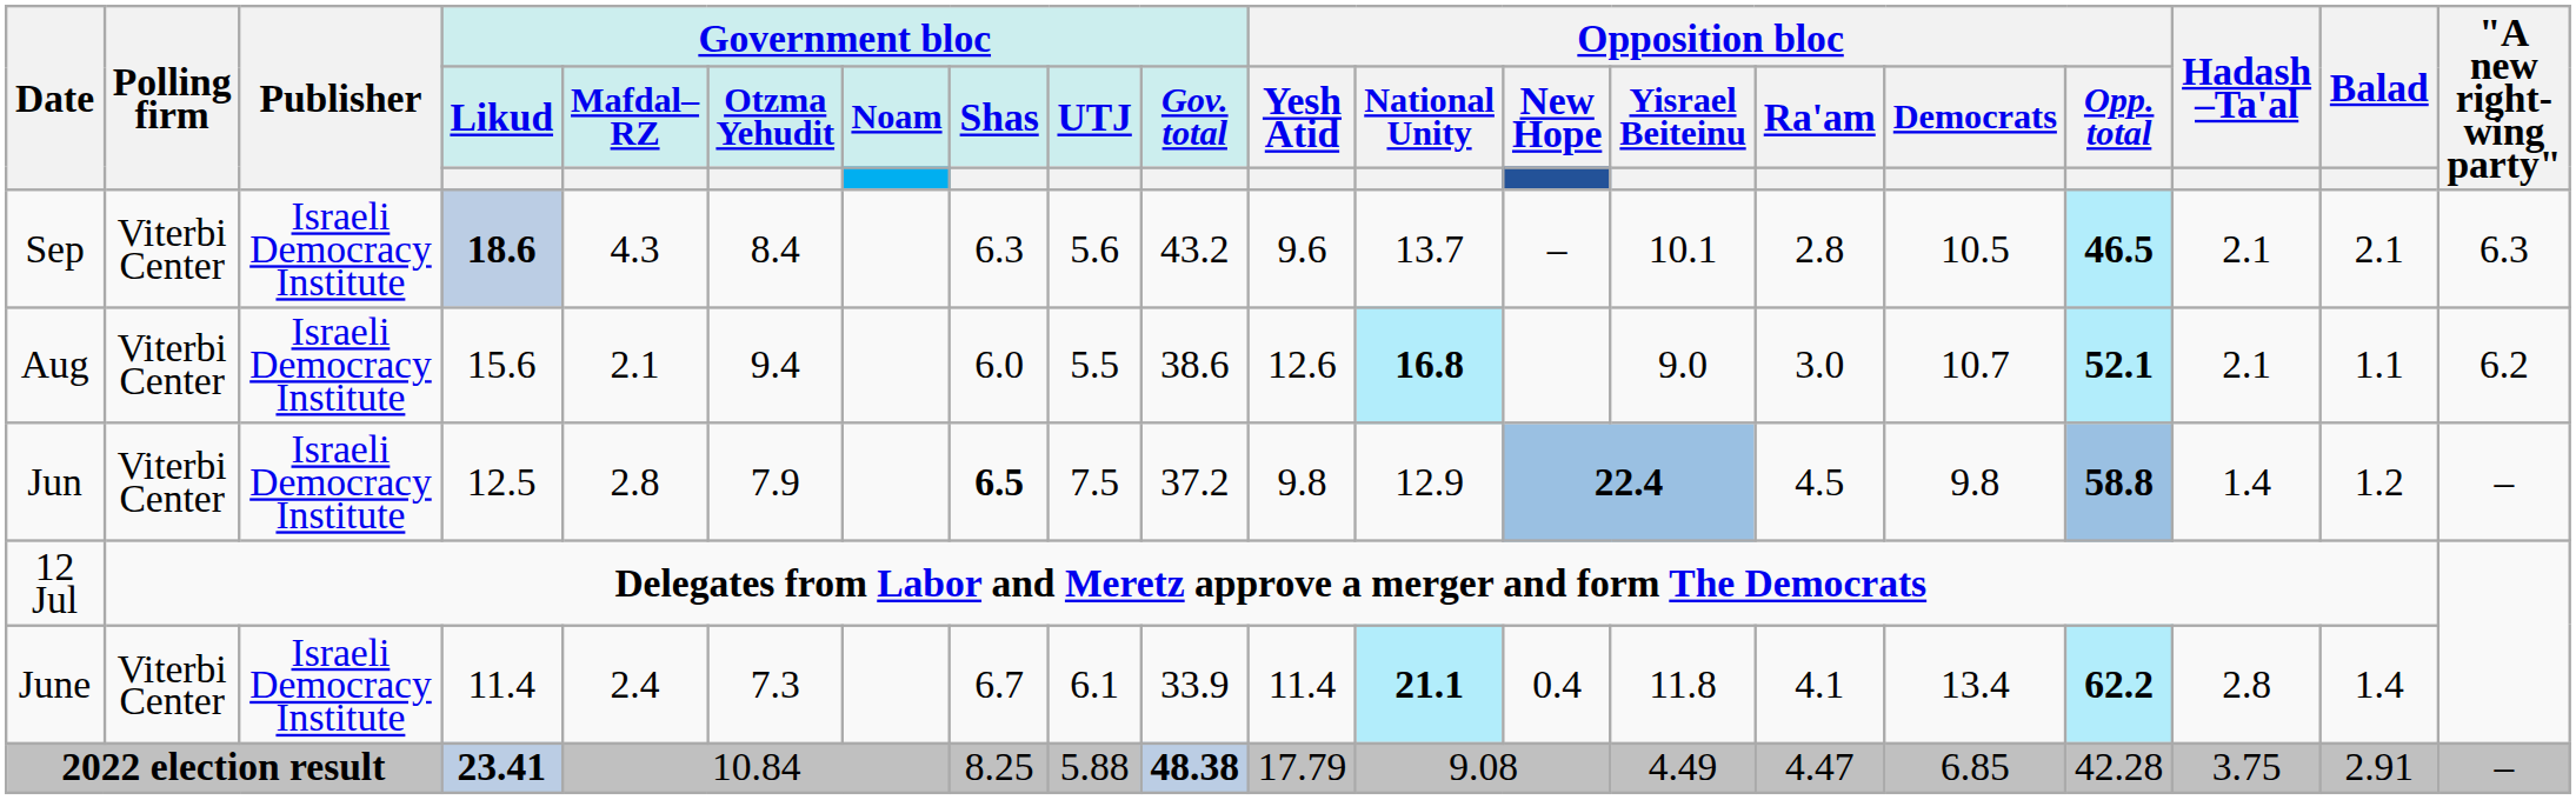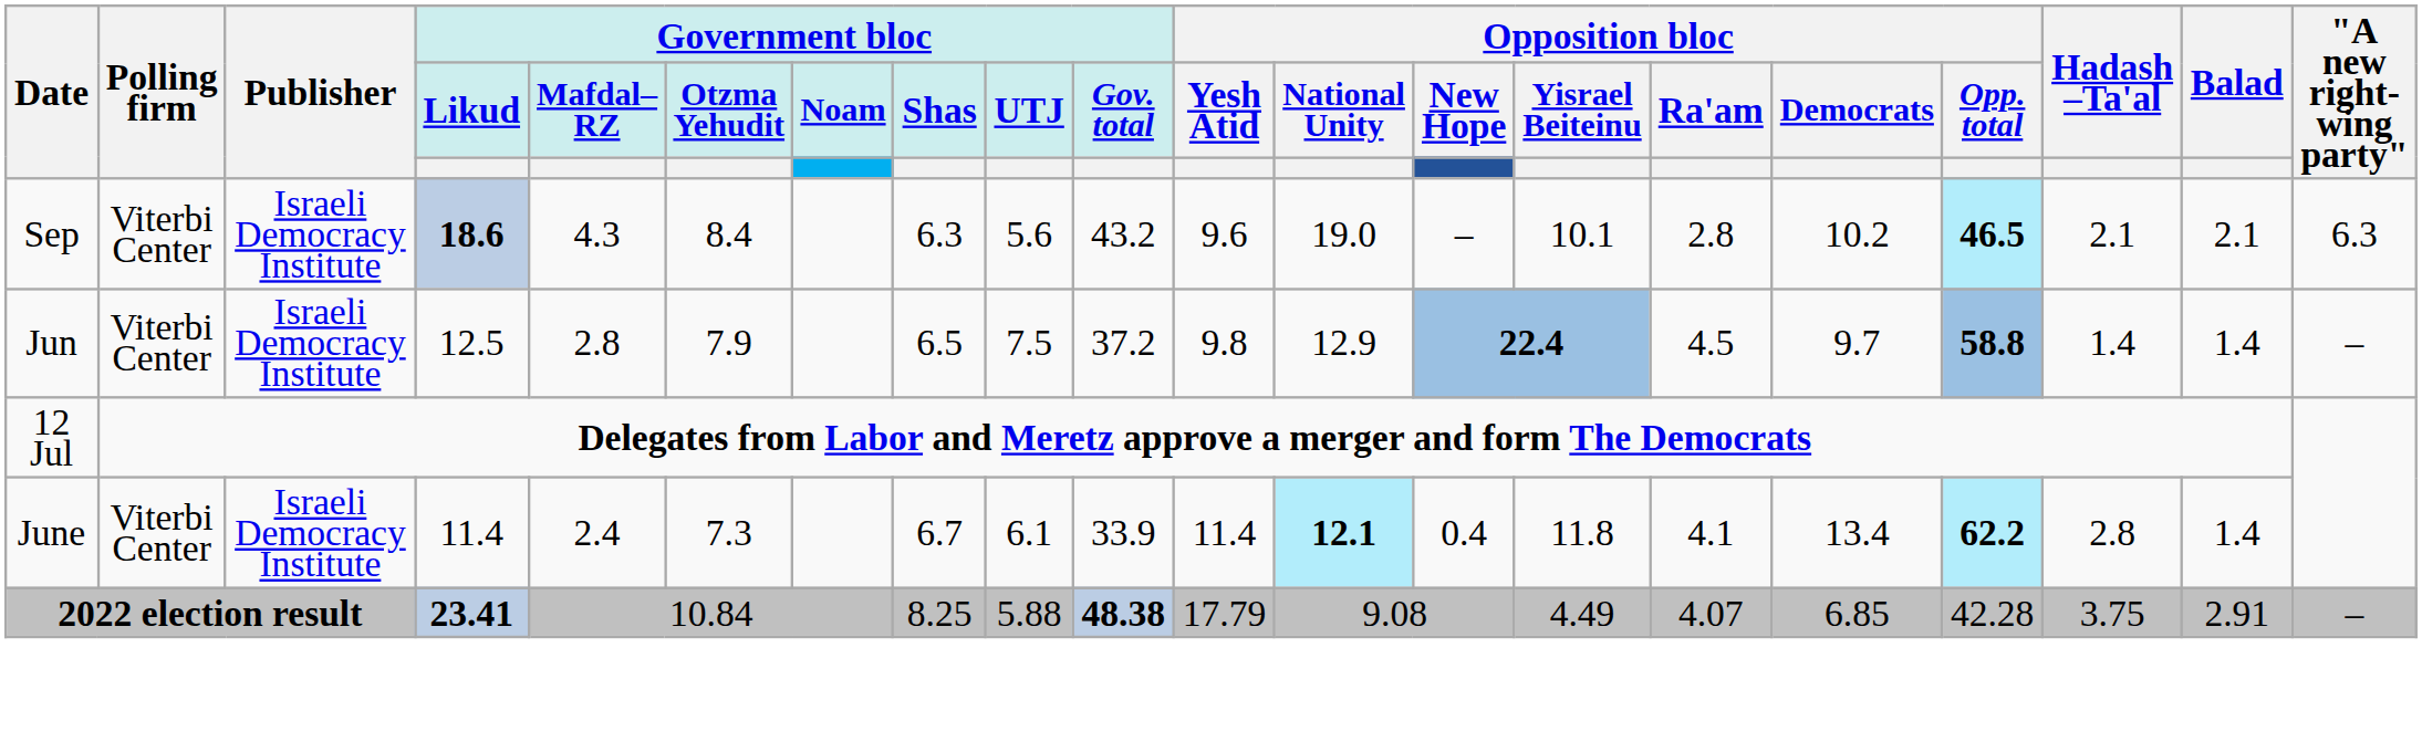Sep | Opposition bloc / National Unity: 13.7 -> 19.0
Sep | Opposition bloc / Democrats: 10.5 -> 10.2
- row: Aug | Viterbi Center | Israeli Democracy Institute | 15.6 | 2.1 | 9.4 | 6.0 | 5.5 | 38.6 | 12.6 | 16.8 | 9.0 | 3.0 | 10.7 | 52.1 | 2.1 | 1.1 | 6.2
Jun | Government bloc / Shas: bold -> normal
Jun | Opposition bloc / Democrats: 9.8 -> 9.7
Jun | Balad: 1.2 -> 1.4
June | Opposition bloc / National Unity: 21.1 -> 12.1
2022 election result | Opposition bloc / Ra'am: 4.47 -> 4.07
